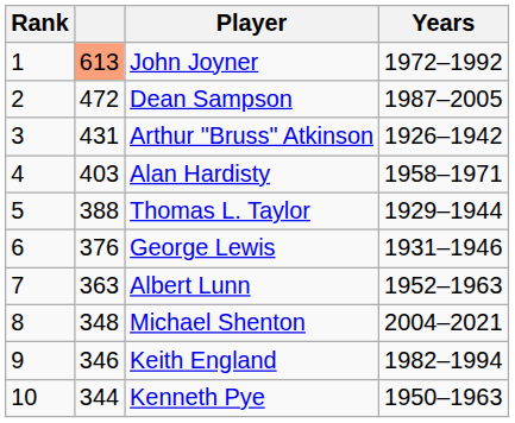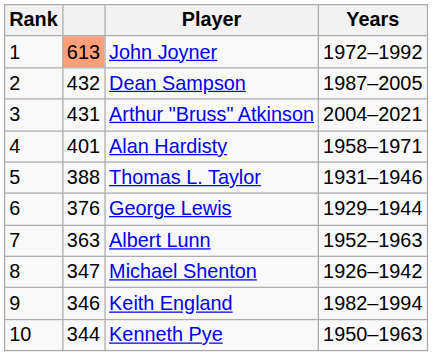Dean Sampson | column 2: 472 -> 432
Arthur "Bruss" Atkinson | Years: 1926–1942 -> 2004–2021
Alan Hardisty | column 2: 403 -> 401
Thomas L. Taylor | Years: 1929–1944 -> 1931–1946
George Lewis | Years: 1931–1946 -> 1929–1944
Michael Shenton | column 2: 348 -> 347
Michael Shenton | Years: 2004–2021 -> 1926–1942
